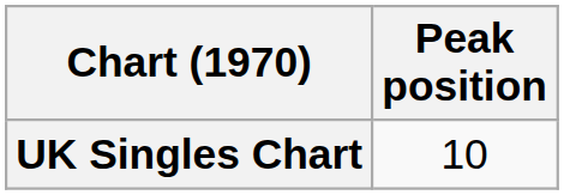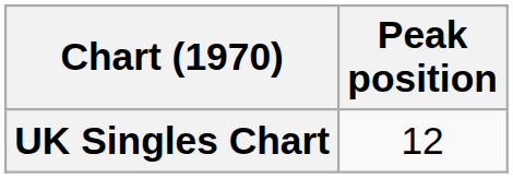UK Singles Chart | Peak position: 10 -> 12
